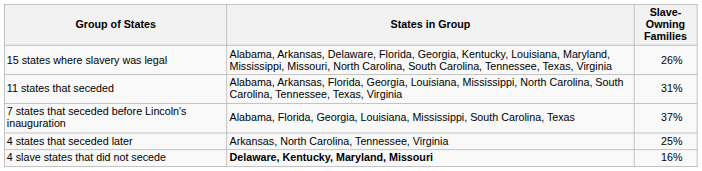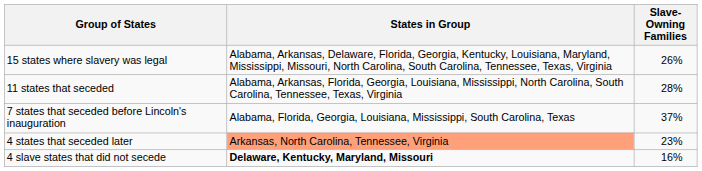11 states that seceded | Slave-Owning Families: 31% -> 28%
4 states that seceded later | States in Group: no background -> lightsalmon background
4 states that seceded later | Slave-Owning Families: 25% -> 23%
